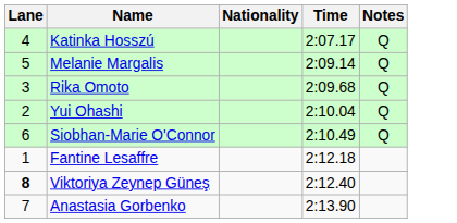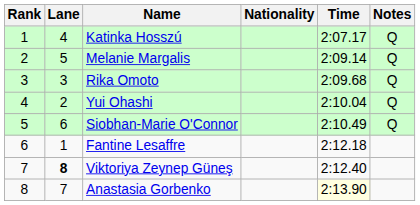+ column: Rank | 1 | 2 | 3 | 4 | 5 | 6 | 7 | 8
Anastasia Gorbenko | Time: no background -> lightyellow background
